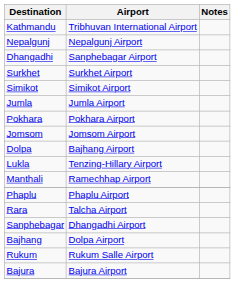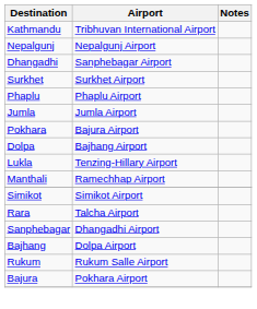rows swapped: Simikot <-> Phaplu
Pokhara | Airport: Pokhara Airport -> Bajura Airport
- row: Jomsom | Jomsom Airport
Bajura | Airport: Bajura Airport -> Pokhara Airport
